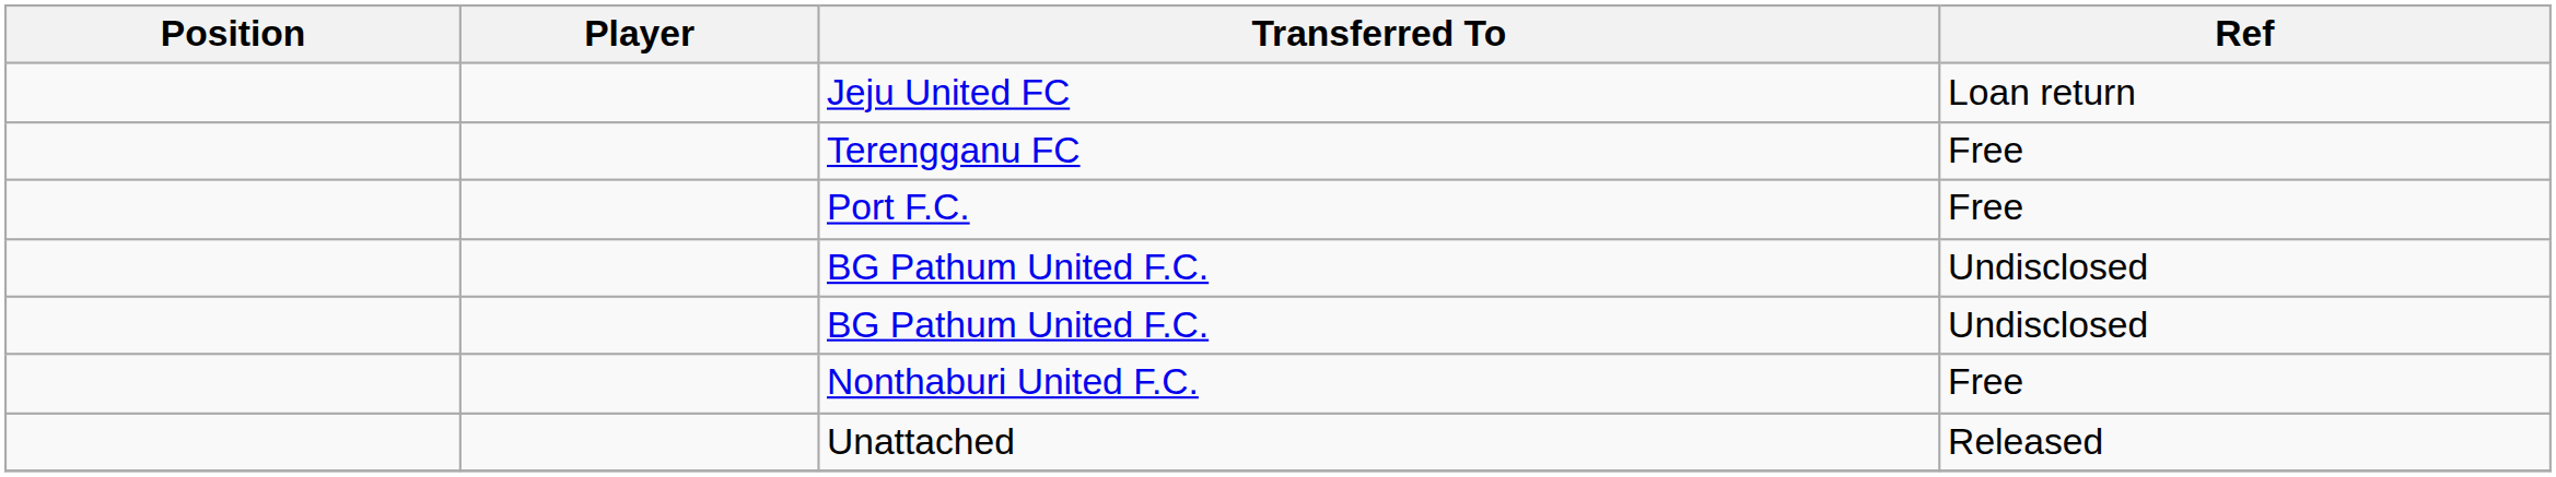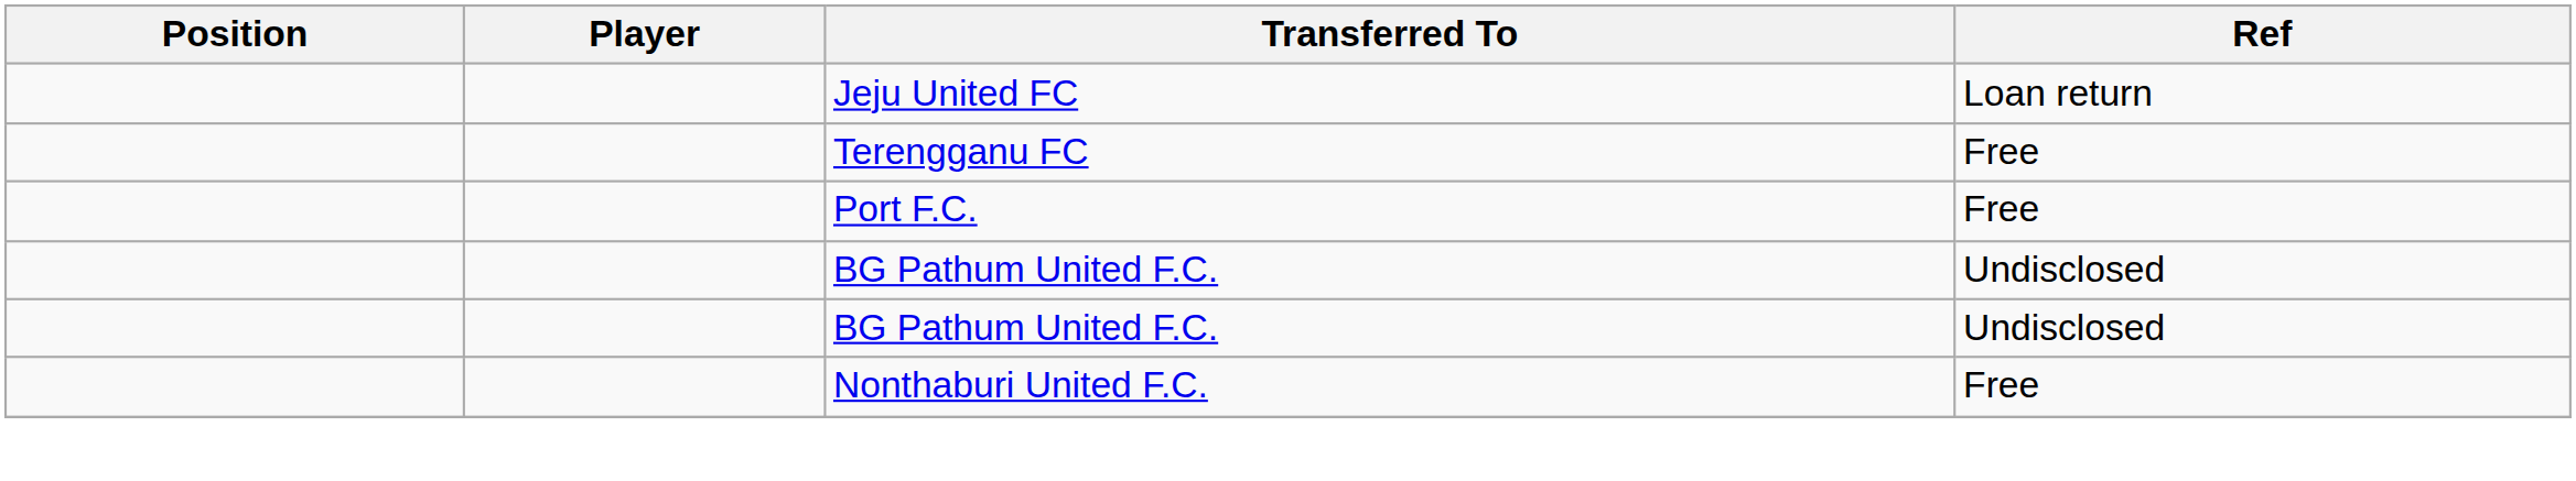- row: Unattached | Released
